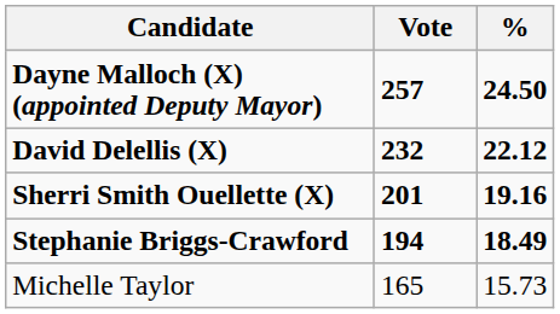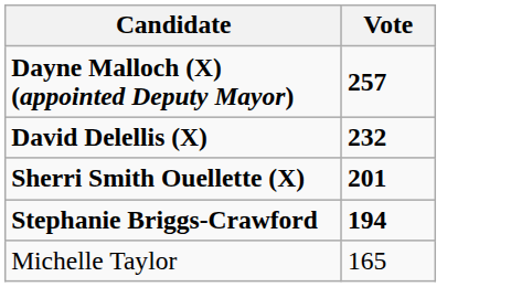- column: % | 24.50 | 22.12 | 19.16 | 18.49 | 15.73
